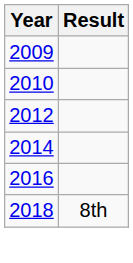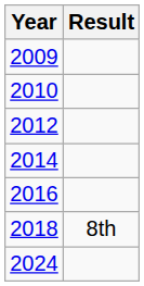+ row: 2024
